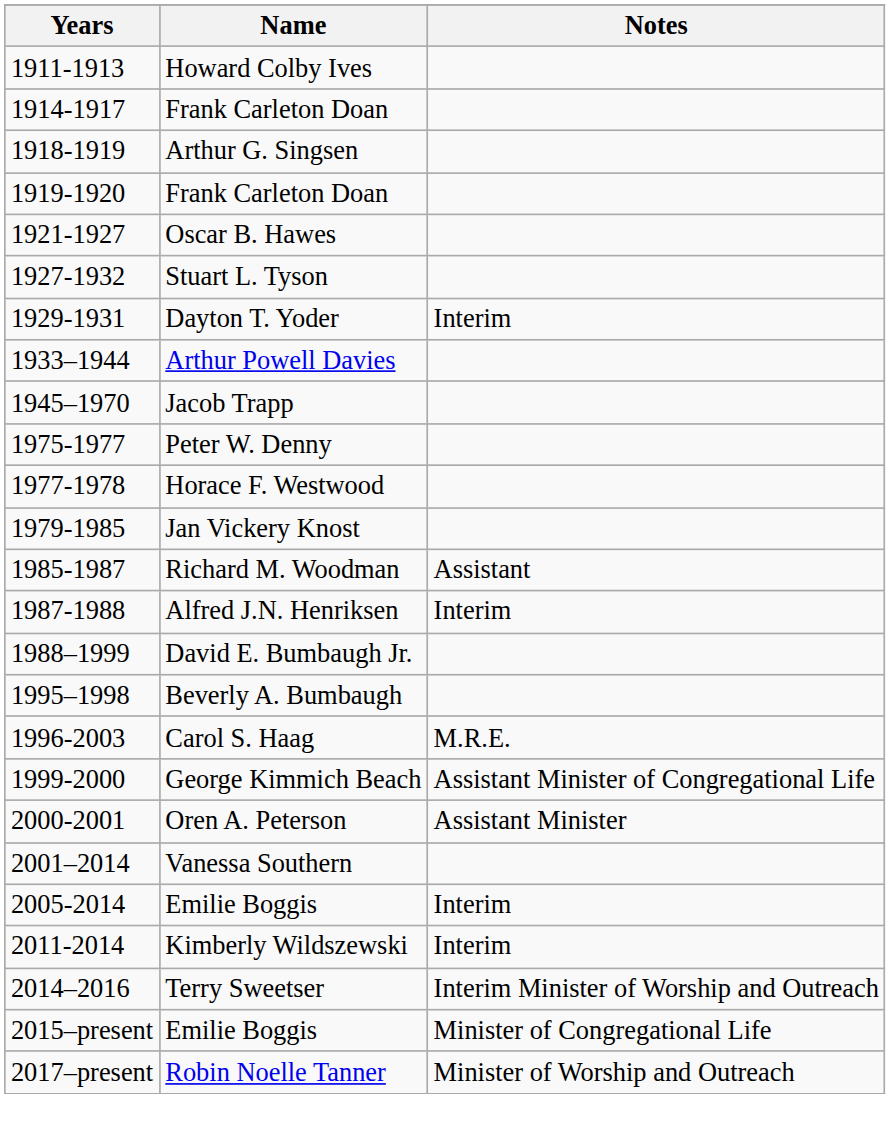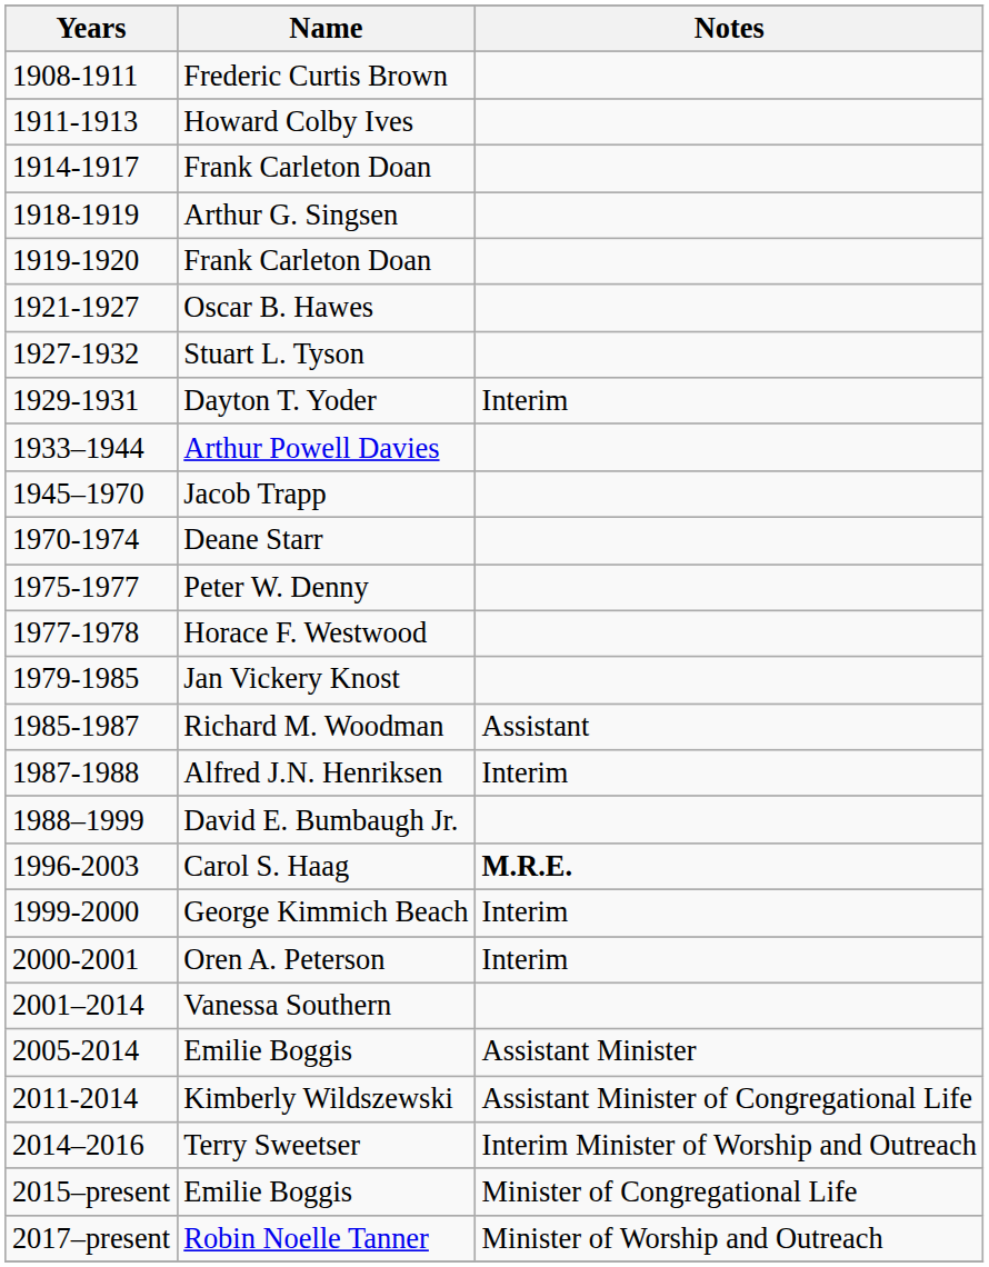+ row: 1908-1911 | Frederic Curtis Brown
+ row: 1970-1974 | Deane Starr
- row: 1995–1998 | Beverly A. Bumbaugh
Carol S. Haag | Notes: normal -> bold
George Kimmich Beach | Notes: Assistant Minister of Congregational Life -> Interim
Oren A. Peterson | Notes: Assistant Minister -> Interim
2005-2014 / Emilie Boggis | Notes: Interim -> Assistant Minister
Kimberly Wildszewski | Notes: Interim -> Assistant Minister of Congregational Life
